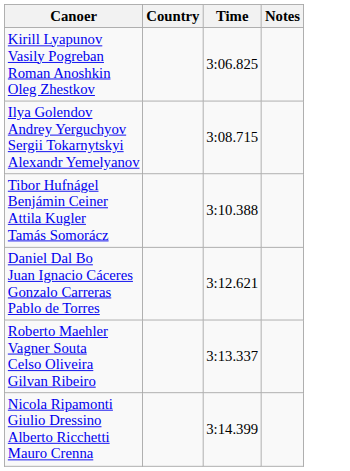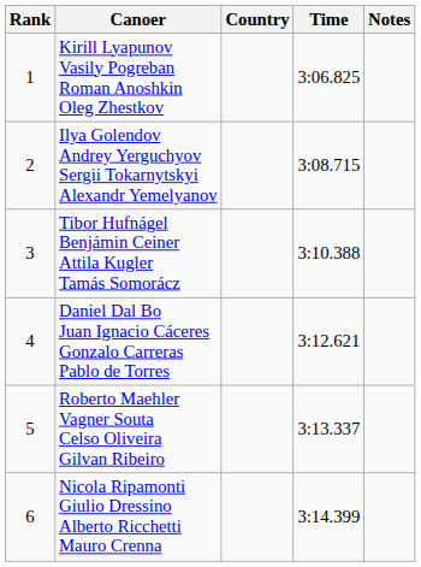+ column: Rank | 1 | 2 | 3 | 4 | 5 | 6
